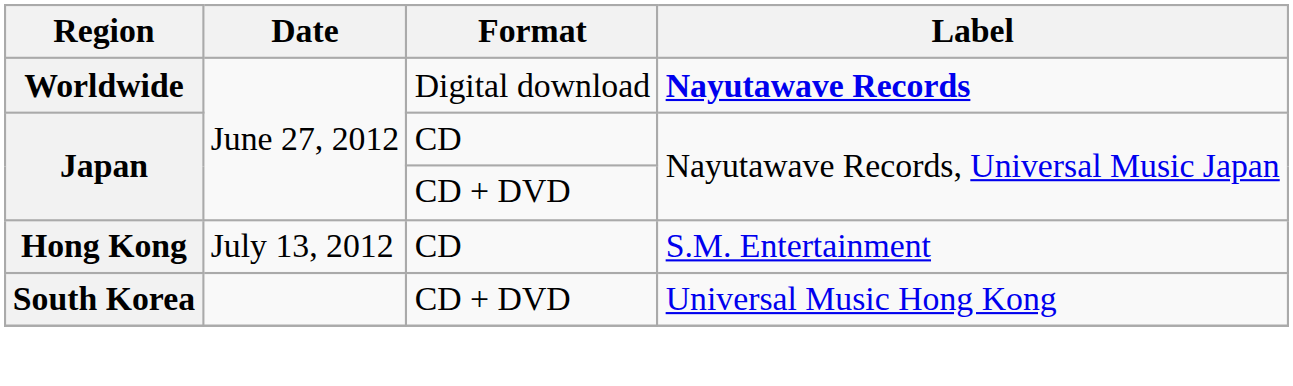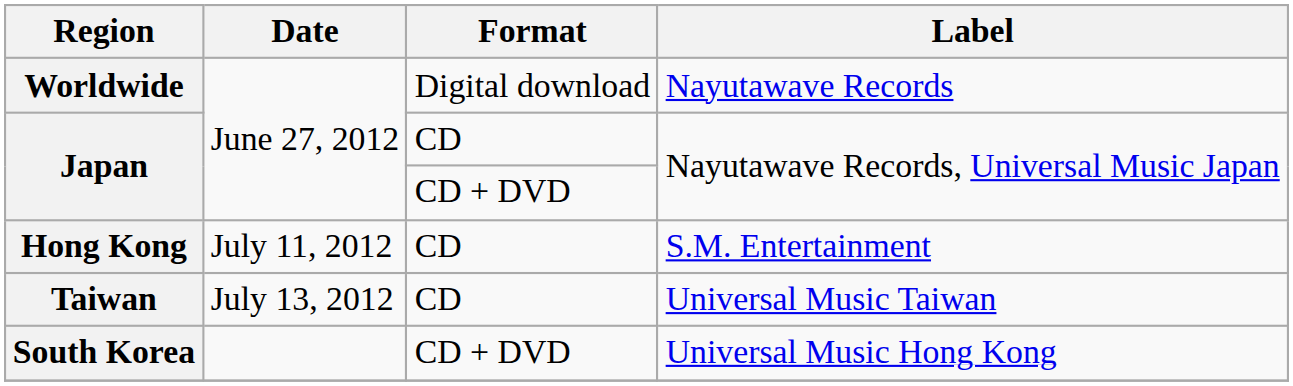Worldwide | Label: bold -> normal
Hong Kong | Date: July 13, 2012 -> July 11, 2012
+ row: Taiwan | July 13, 2012 | CD | Universal Music Taiwan
